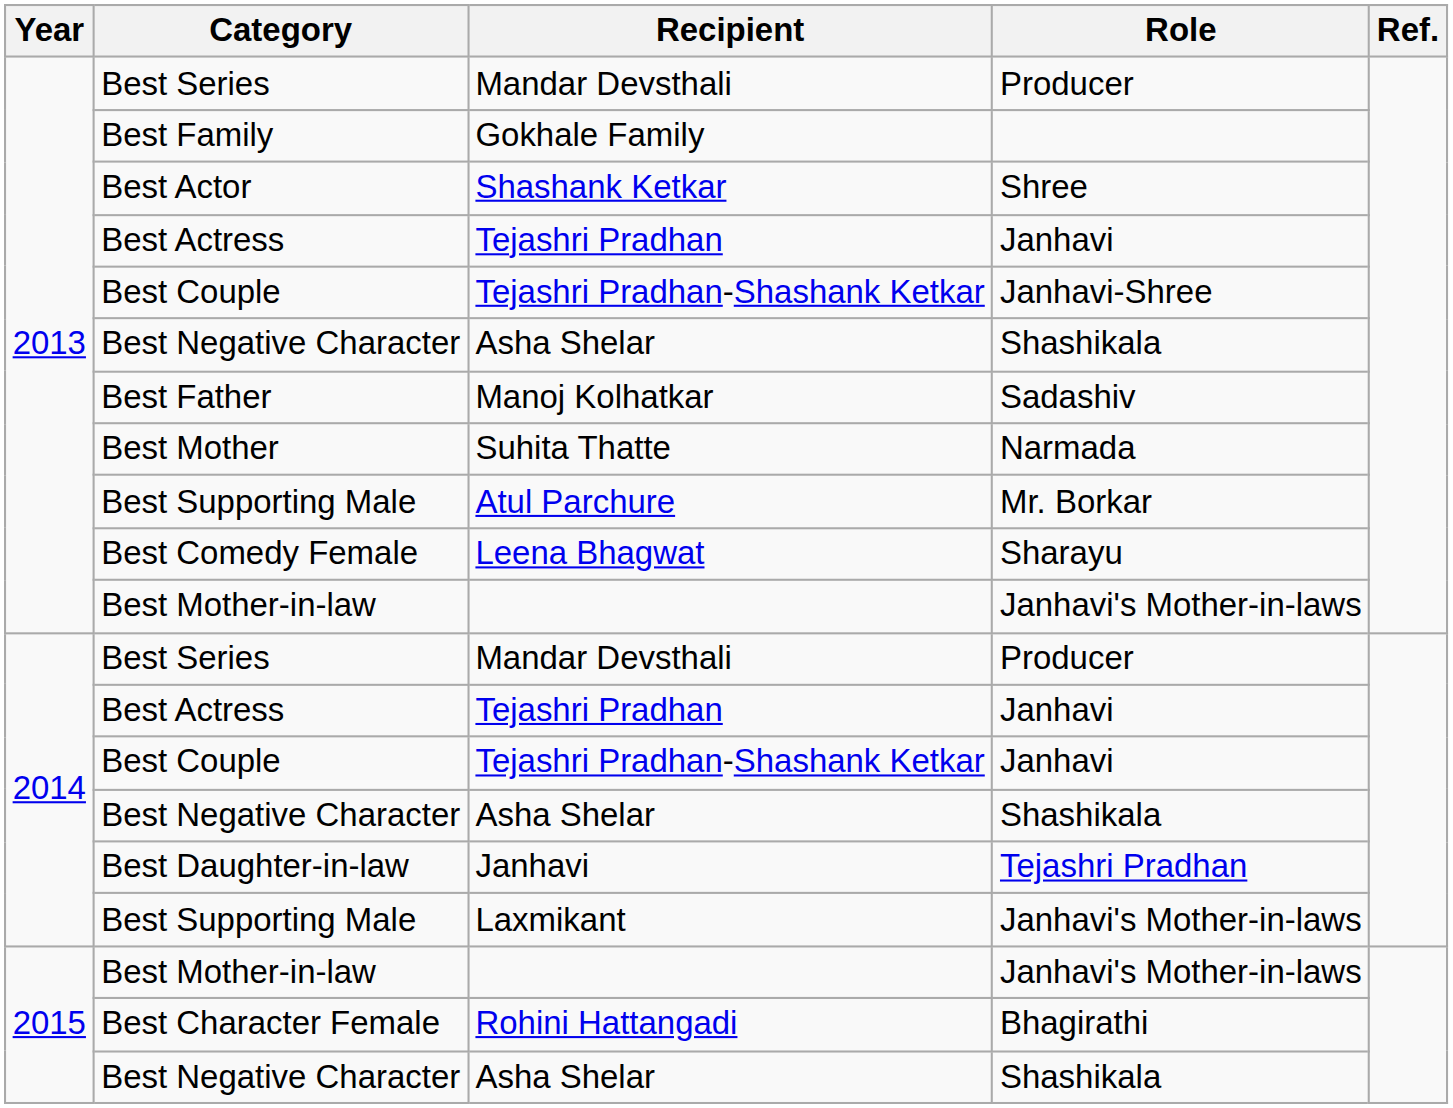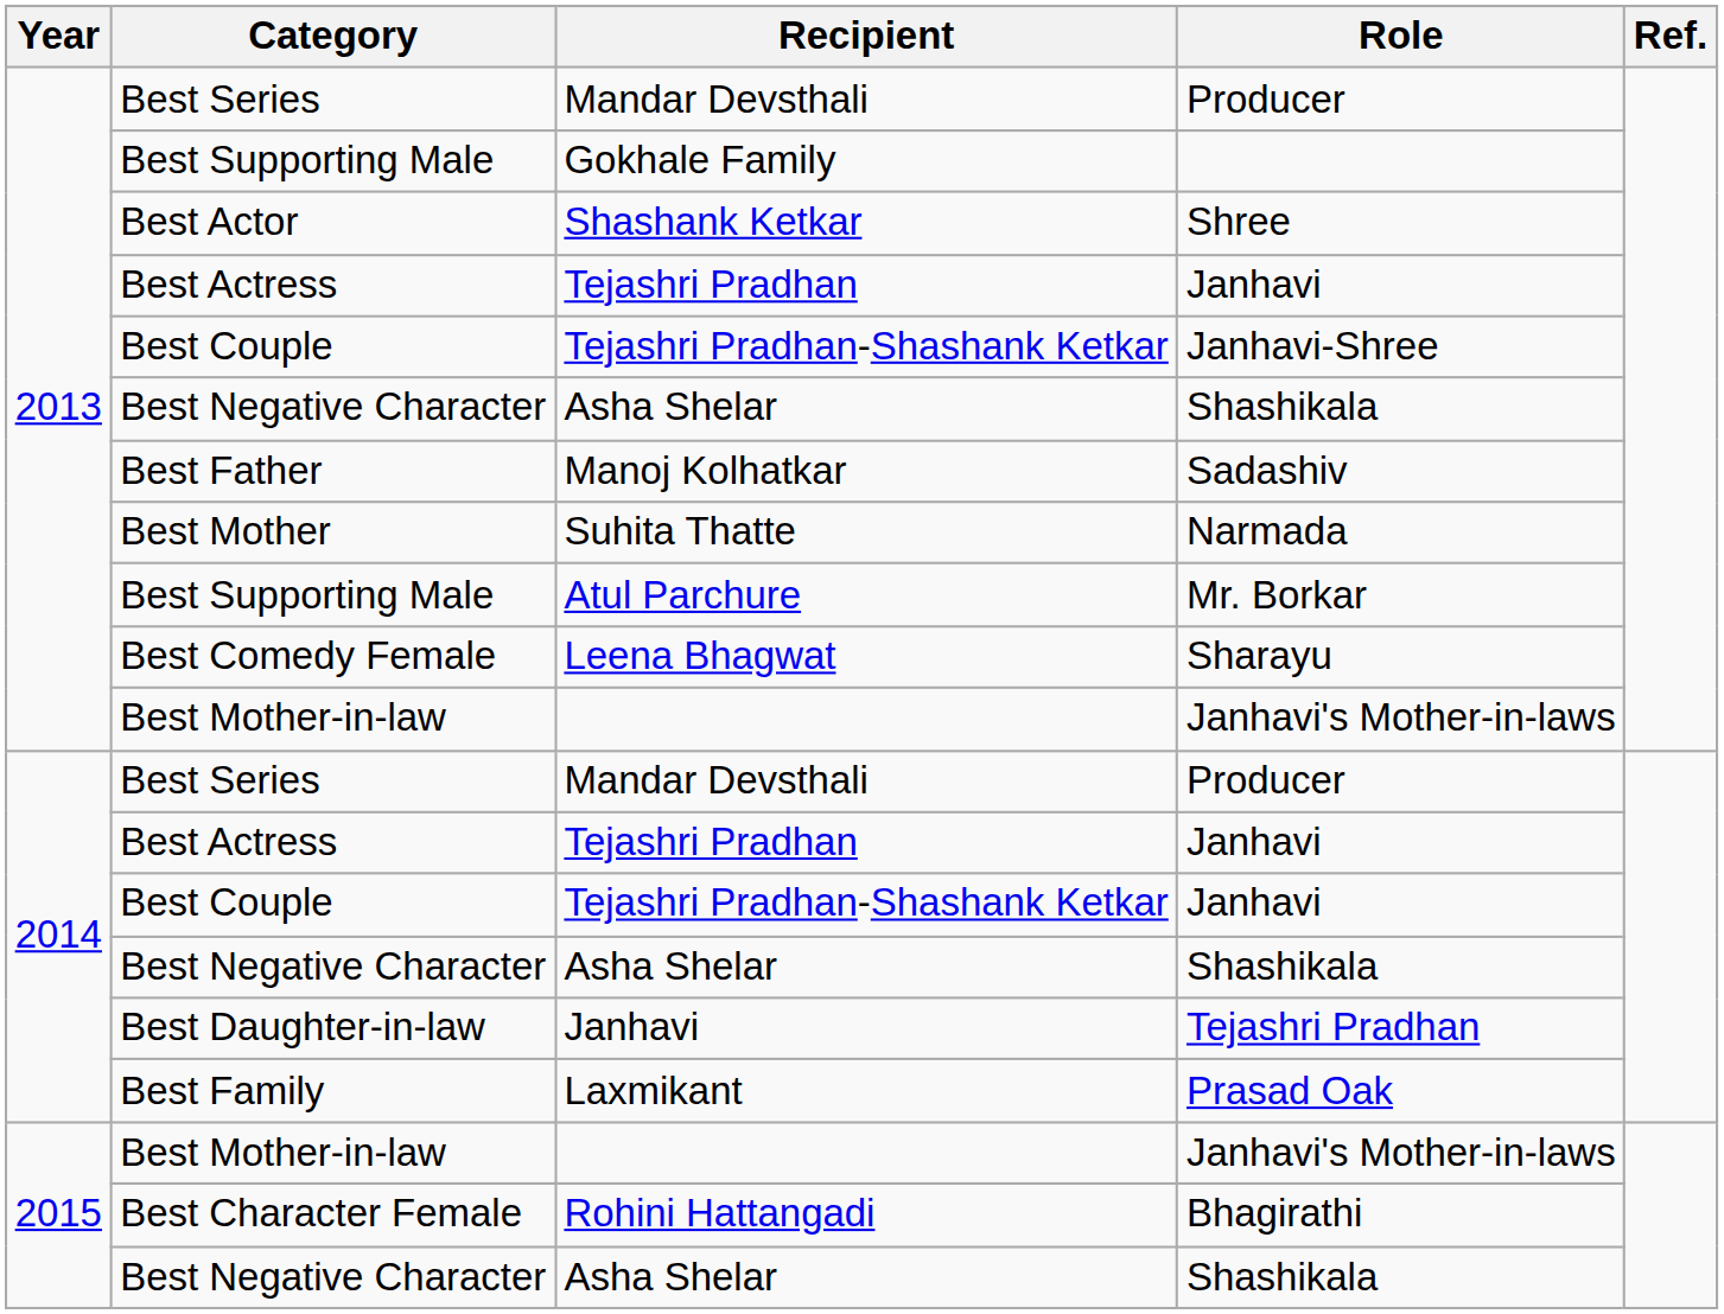Gokhale Family | Category: Best Family -> Best Supporting Male
Laxmikant | Category: Best Supporting Male -> Best Family
Laxmikant | Role: Janhavi's Mother-in-laws -> Prasad Oak
